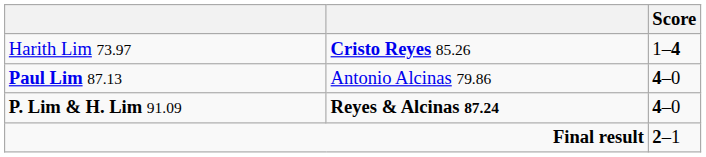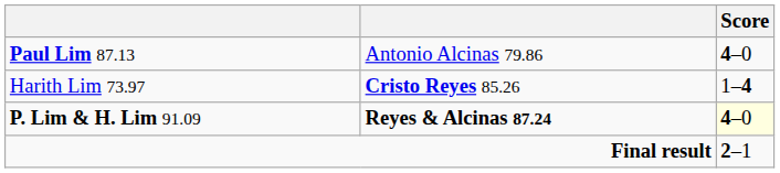rows swapped: Paul Lim 87.13 <-> Harith Lim 73.97
P. Lim & H. Lim 91.09 | Score: no background -> lightyellow background
